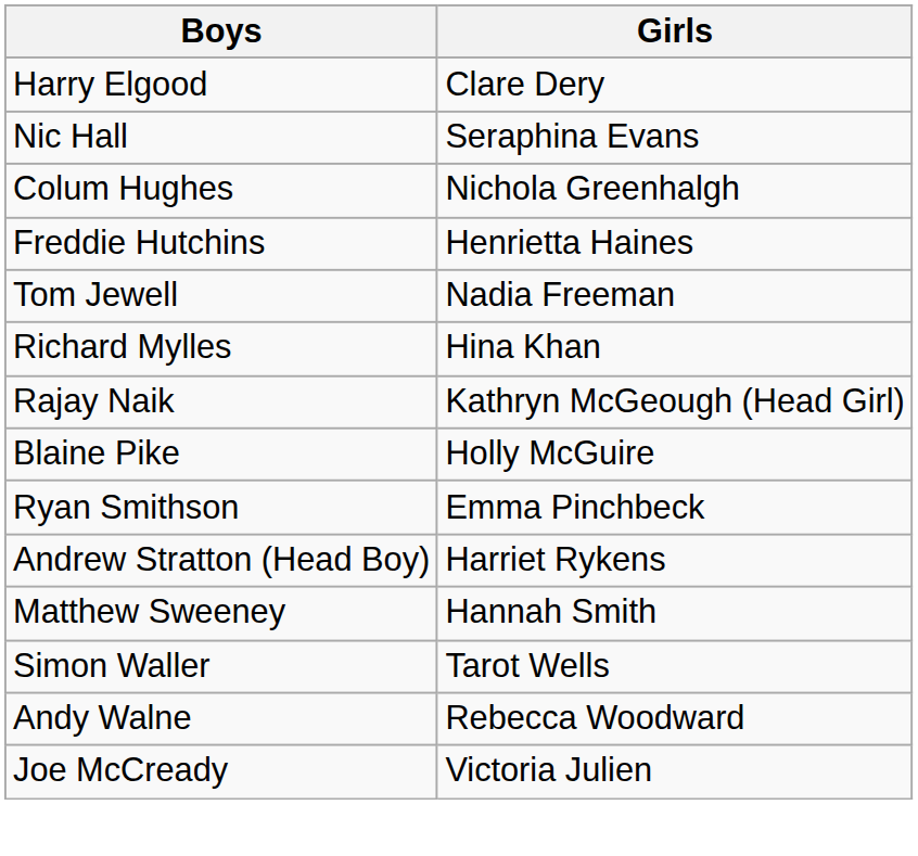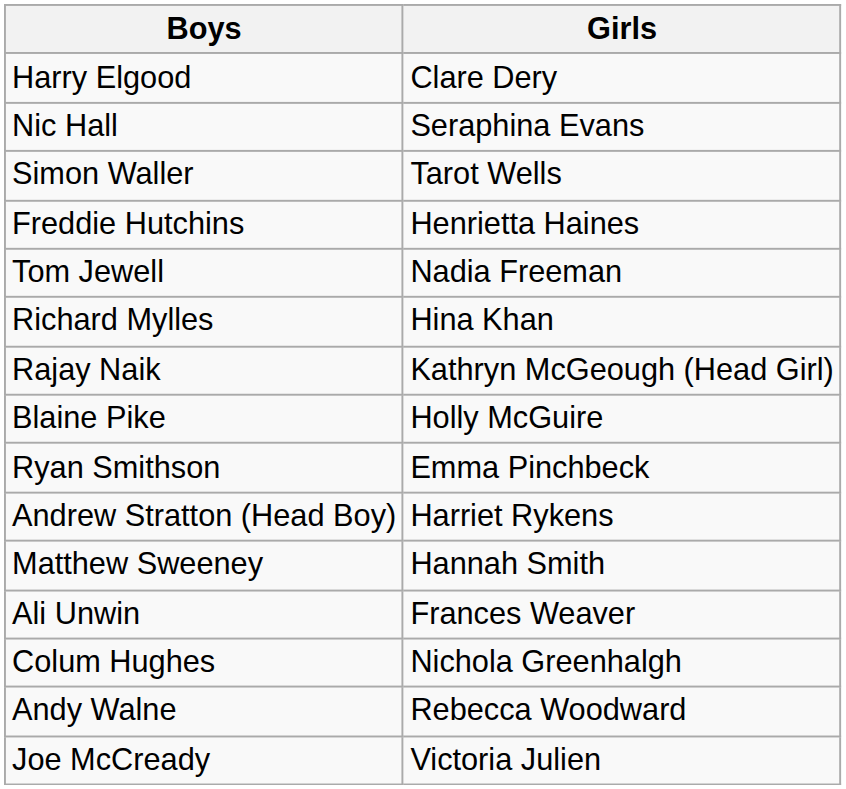rows swapped: Colum Hughes <-> Simon Waller
+ row: Ali Unwin | Frances Weaver
